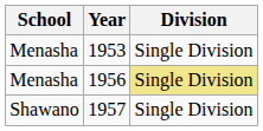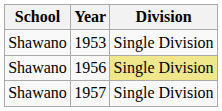1953 | School: Menasha -> Shawano
1956 | School: Menasha -> Shawano
